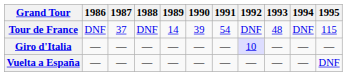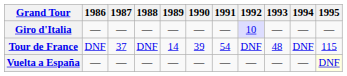rows swapped: Giro d'Italia <-> Tour de France
Vuelta a España | 1995: no background -> lightyellow background
